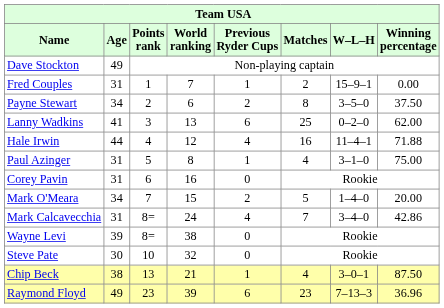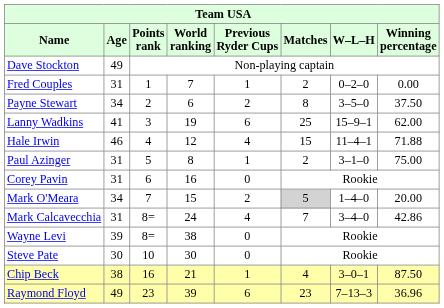Fred Couples | W–L–H: 15–9–1 -> 0–2–0
Lanny Wadkins | World ranking: 13 -> 19
Lanny Wadkins | W–L–H: 0–2–0 -> 15–9–1
Hale Irwin | Age: 44 -> 46
Hale Irwin | Matches: 16 -> 15
Paul Azinger | Matches: 4 -> 2
Mark O'Meara | Matches: no background -> lightgrey background
Steve Pate | World ranking: 32 -> 30
Chip Beck | Points rank: 13 -> 16
